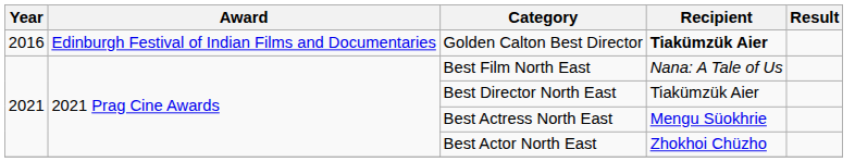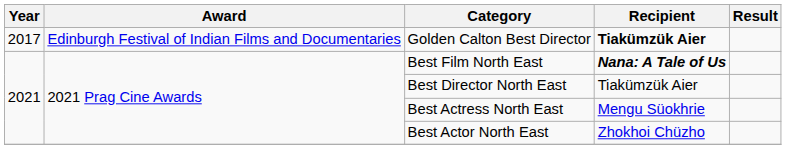Golden Calton Best Director | Year: 2016 -> 2017
Best Film North East | Recipient: normal -> bold
